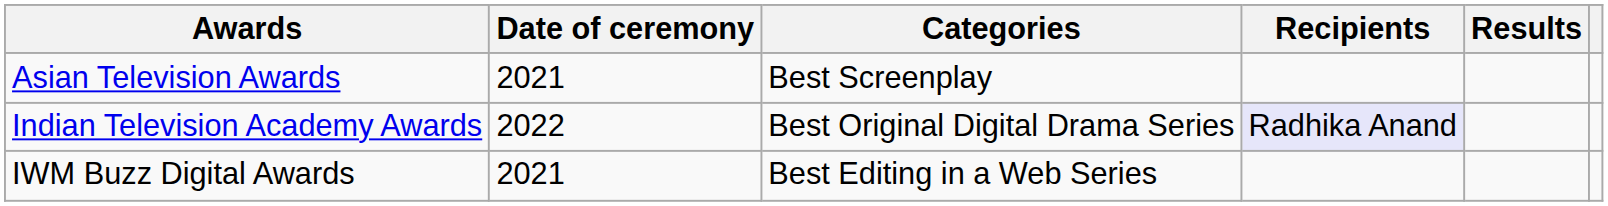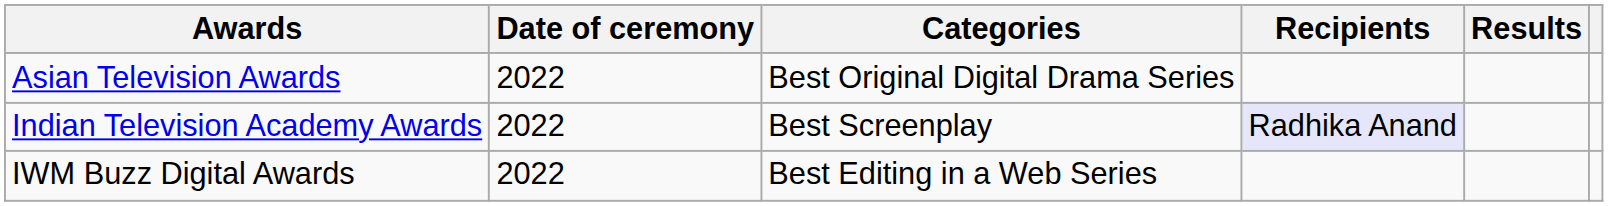Asian Television Awards | Date of ceremony: 2021 -> 2022
Asian Television Awards | Categories: Best Screenplay -> Best Original Digital Drama Series
Indian Television Academy Awards | Categories: Best Original Digital Drama Series -> Best Screenplay
IWM Buzz Digital Awards | Date of ceremony: 2021 -> 2022
